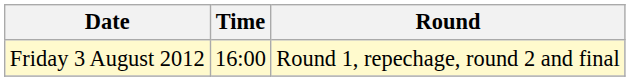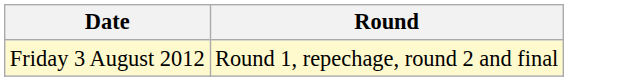- column: Time | 16:00
